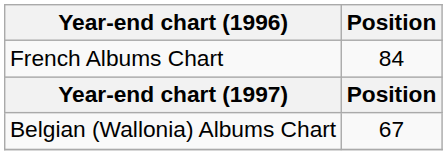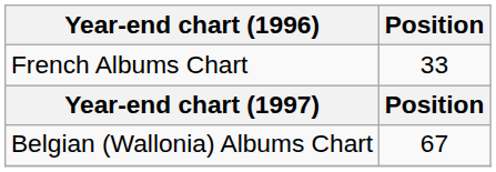French Albums Chart | Position: 84 -> 33
